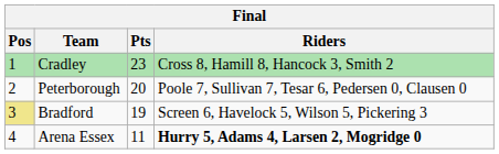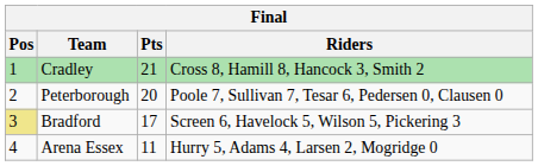Cradley | Pts: 23 -> 21
Bradford | Pts: 19 -> 17
Arena Essex | Riders: bold -> normal
